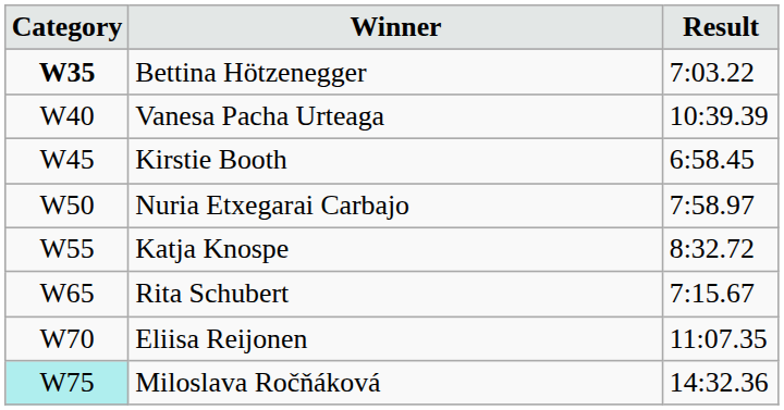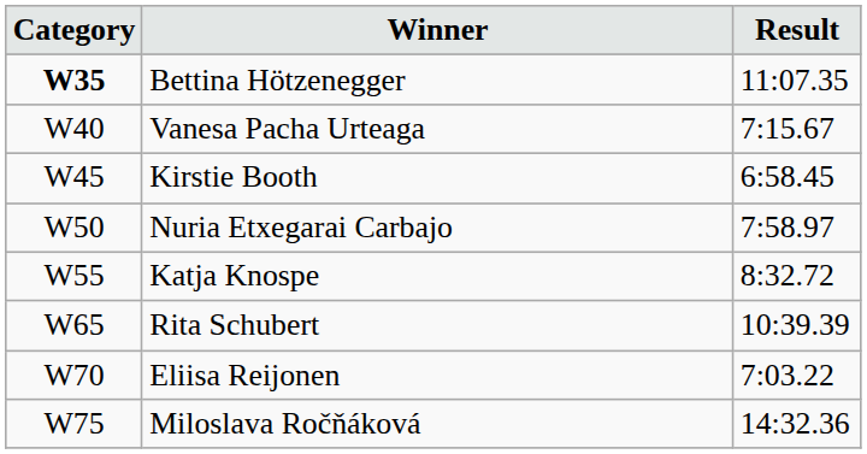Bettina Hötzenegger | Result: 7:03.22 -> 11:07.35
Vanesa Pacha Urteaga | Result: 10:39.39 -> 7:15.67
Rita Schubert | Result: 7:15.67 -> 10:39.39
Eliisa Reijonen | Result: 11:07.35 -> 7:03.22
Miloslava Ročňáková | Category: paleturquoise background -> no background
